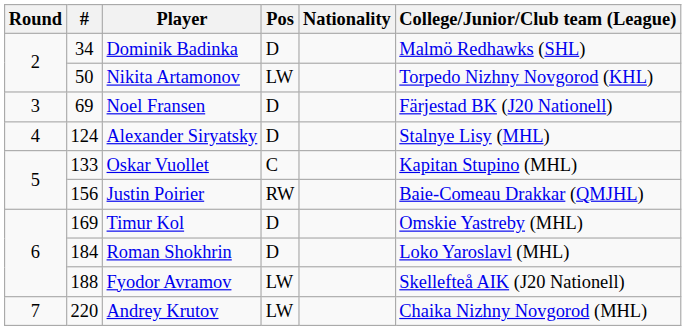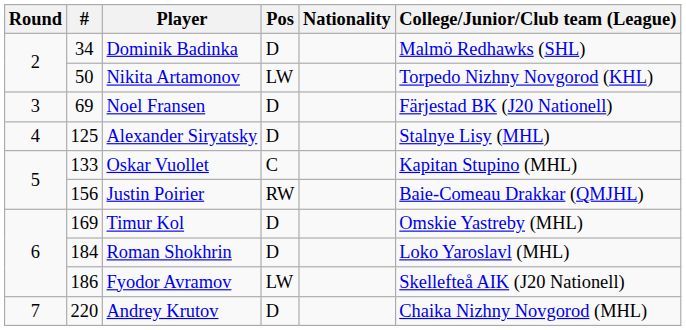Alexander Siryatsky | #: 124 -> 125
Fyodor Avramov | #: 188 -> 186
Andrey Krutov | Pos: LW -> D
